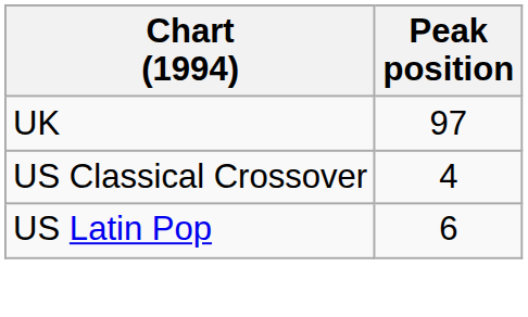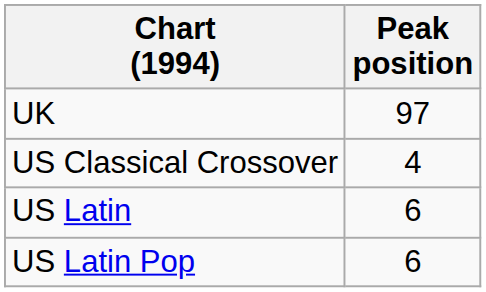+ row: US Latin | 6
